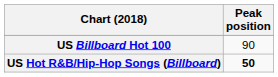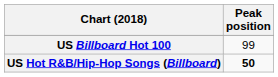US Billboard Hot 100 | Peak position: 90 -> 99
